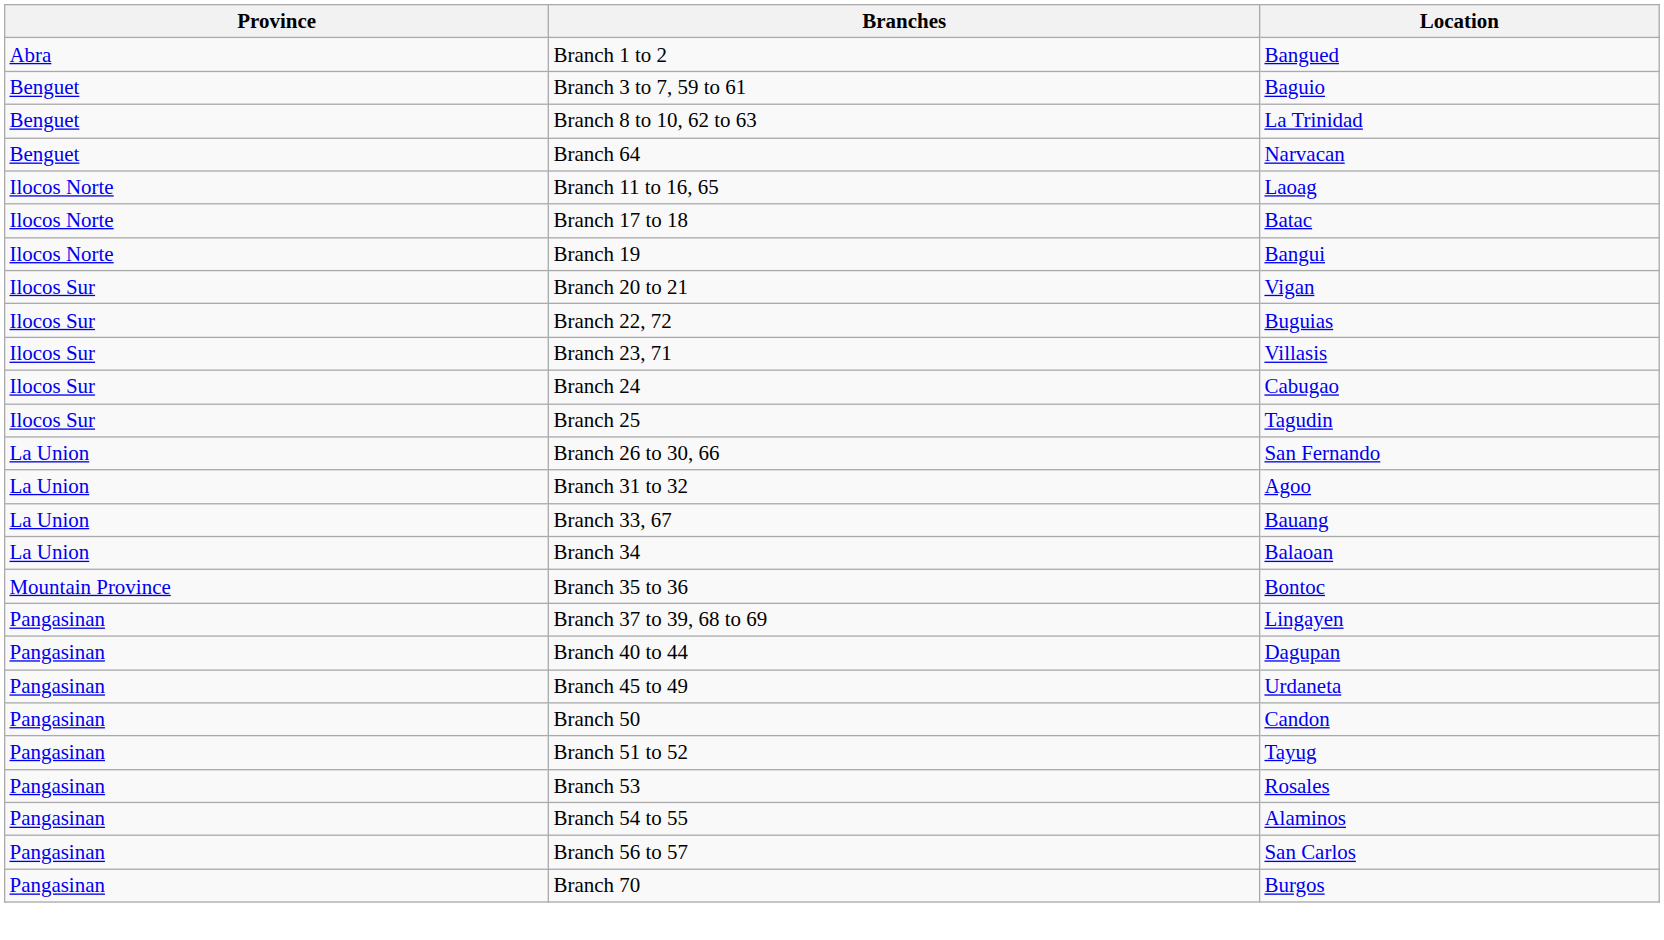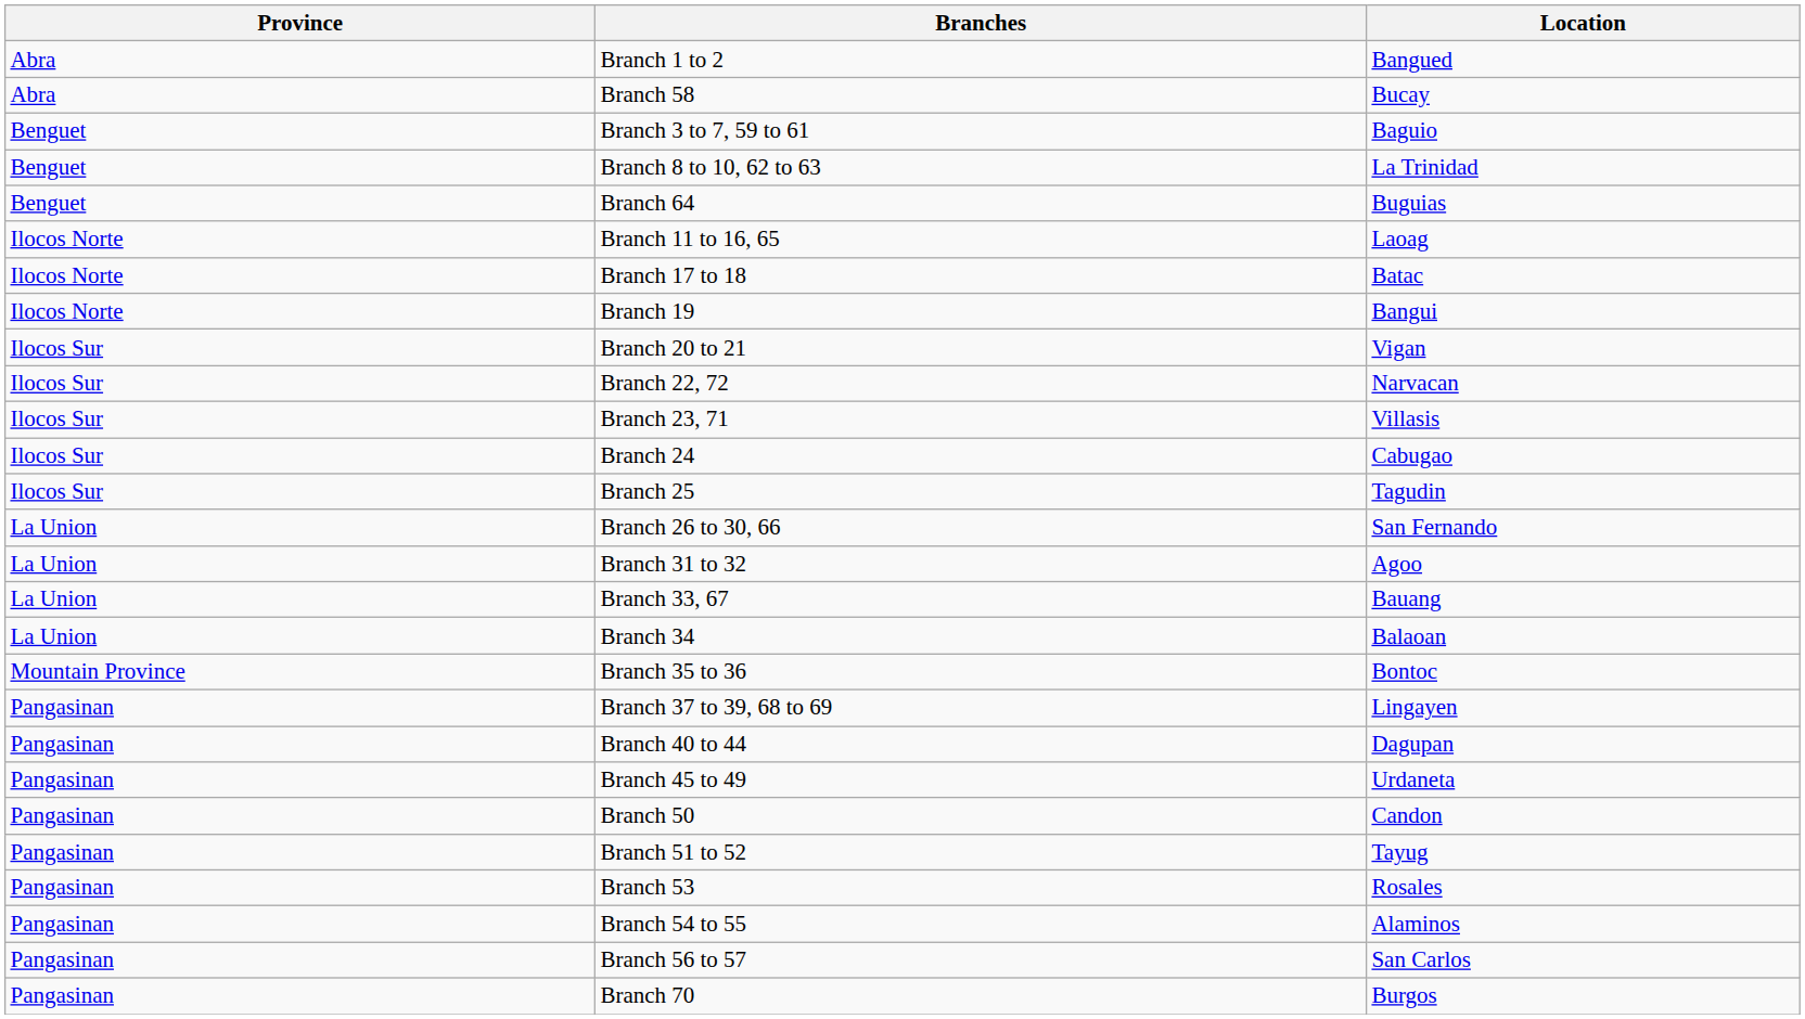+ row: Abra | Branch 58 | Bucay
Branch 64 | Location: Narvacan -> Buguias
Branch 22, 72 | Location: Buguias -> Narvacan
